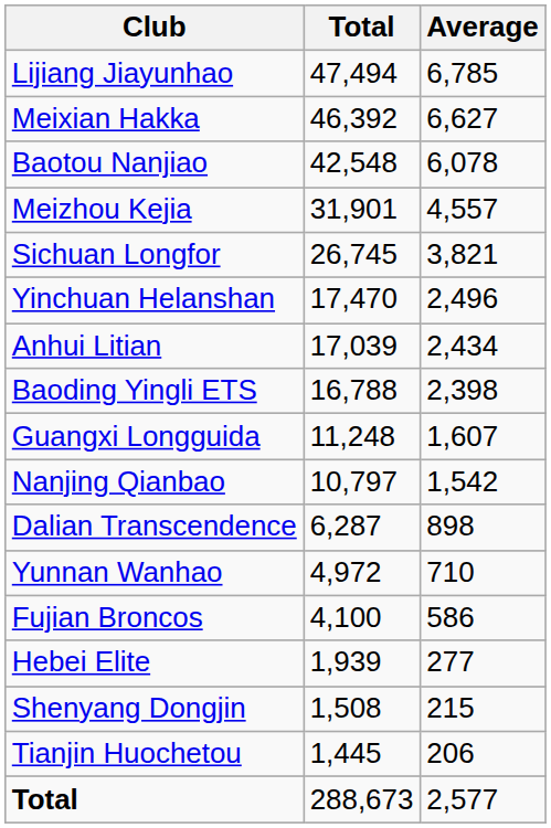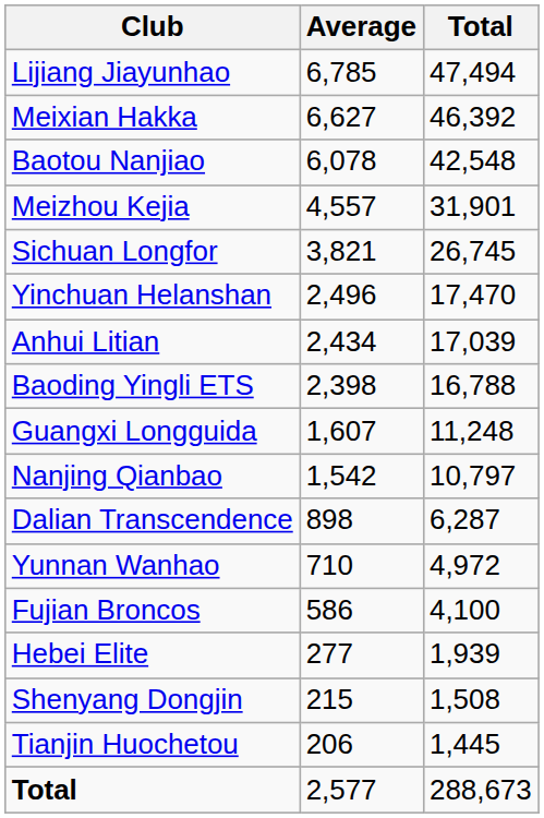columns swapped: Total <-> Average
